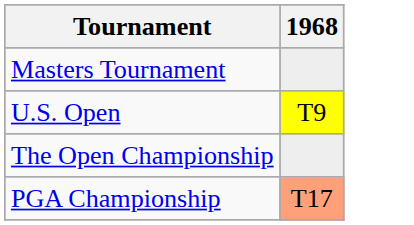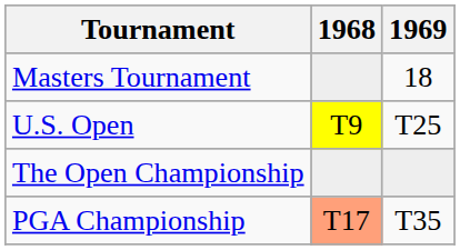+ column: 1969 | 18 | T25 | T35
